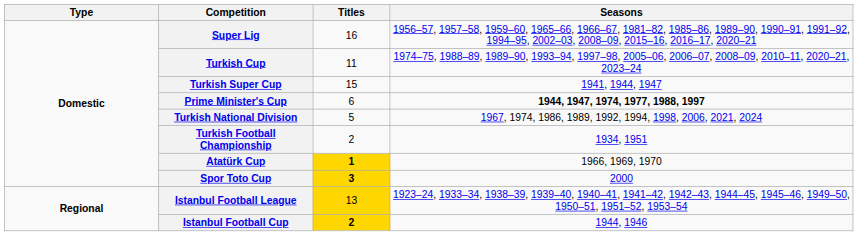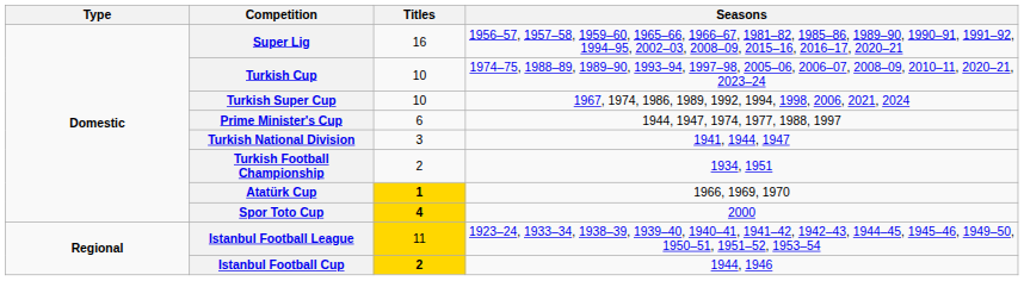Turkish Cup | Titles: 11 -> 10
Turkish Super Cup | Titles: 15 -> 10
Turkish Super Cup | Seasons: 1941, 1944, 1947 -> 1967, 1974, 1986, 1989, 1992, 1994, 1998, 2006, 2021, 2024
Prime Minister's Cup | Seasons: bold -> normal
Turkish National Division | Titles: 5 -> 3
Turkish National Division | Seasons: 1967, 1974, 1986, 1989, 1992, 1994, 1998, 2006, 2021, 2024 -> 1941, 1944, 1947
Spor Toto Cup | Titles: 3 -> 4
Istanbul Football League | Titles: 13 -> 11
